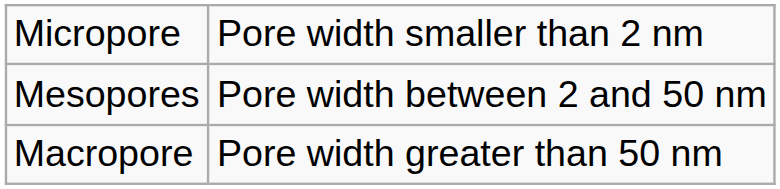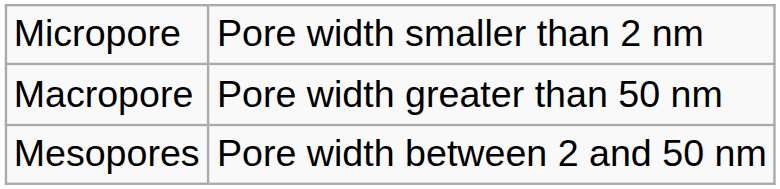rows swapped: Mesopores <-> Macropore
